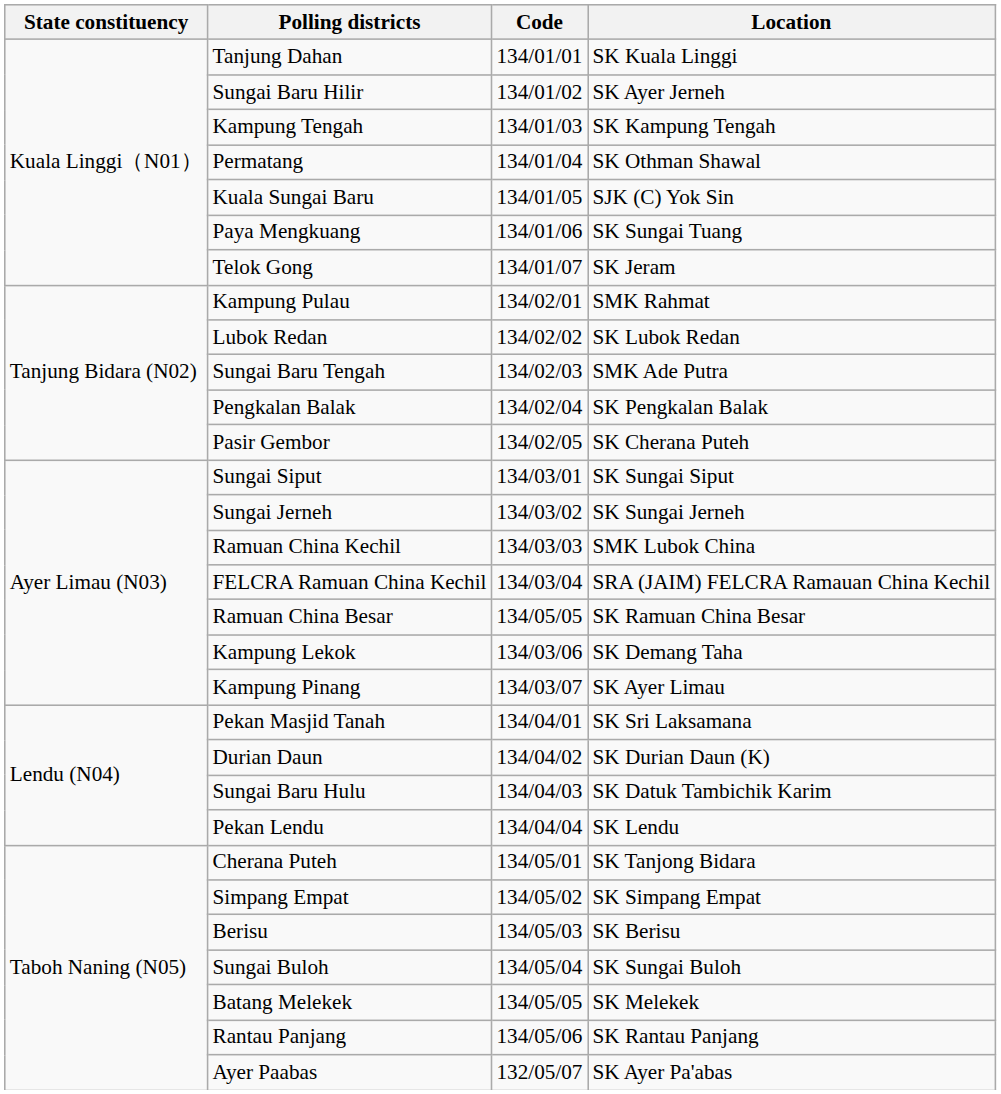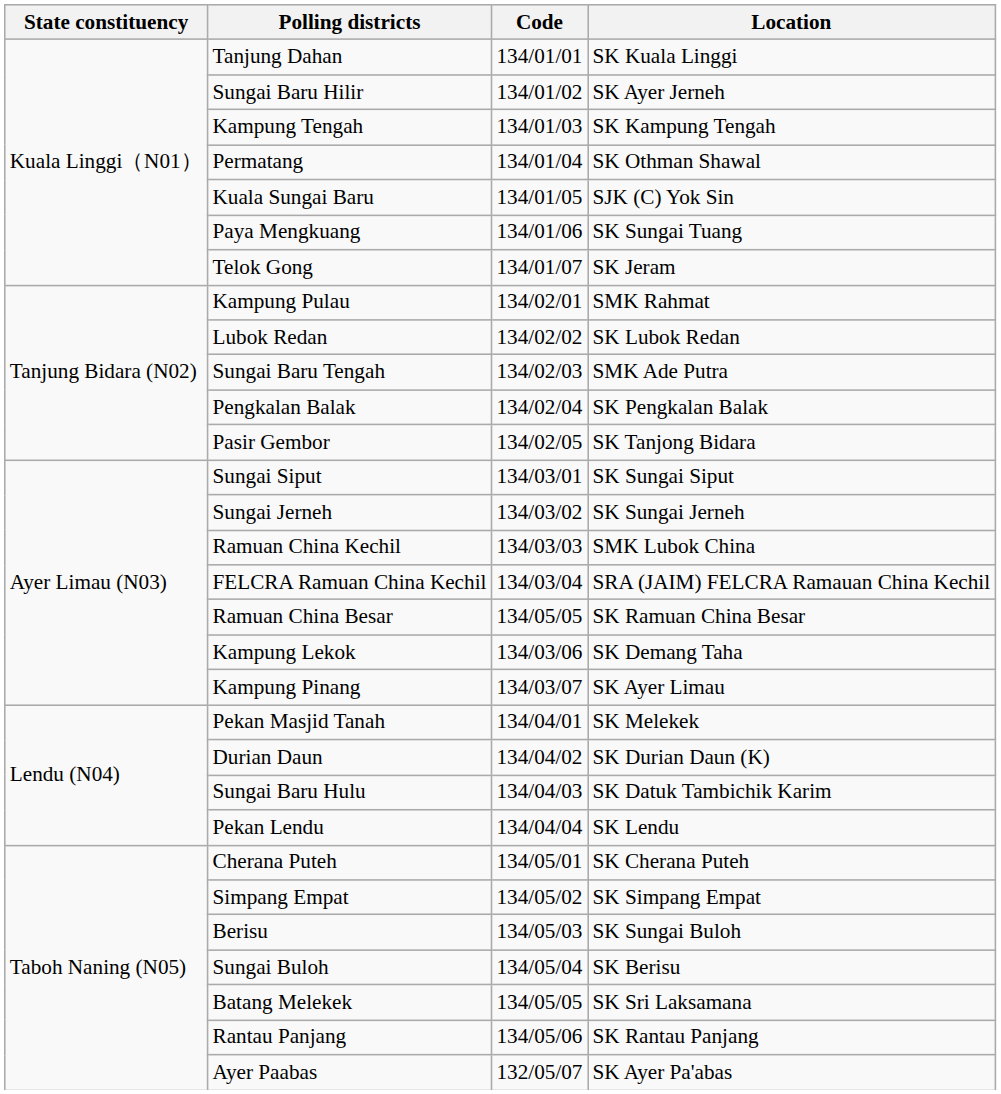Pasir Gembor | Location: SK Cherana Puteh -> SK Tanjong Bidara
Pekan Masjid Tanah | Location: SK Sri Laksamana -> SK Melekek
Cherana Puteh | Location: SK Tanjong Bidara -> SK Cherana Puteh
Berisu | Location: SK Berisu -> SK Sungai Buloh
Sungai Buloh | Location: SK Sungai Buloh -> SK Berisu
Batang Melekek | Location: SK Melekek -> SK Sri Laksamana
